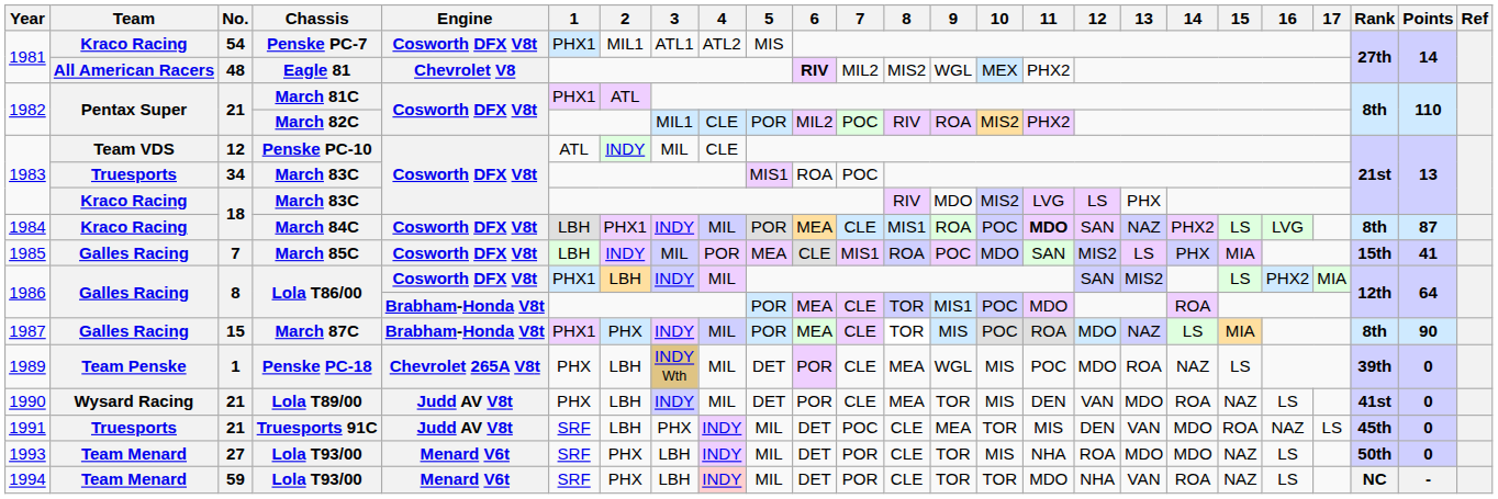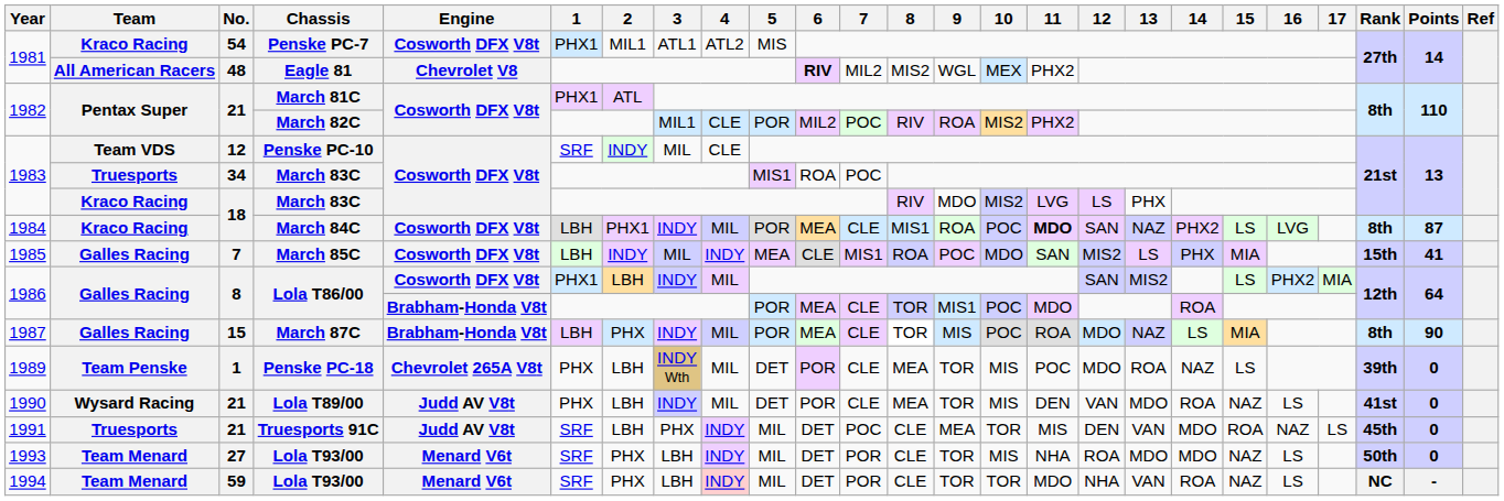Penske PC-10 | 1: ATL -> SRF
March 85C | 4: POR -> INDY
March 87C | 1: PHX1 -> LBH
Penske PC-18 | 9: WGL -> TOR
